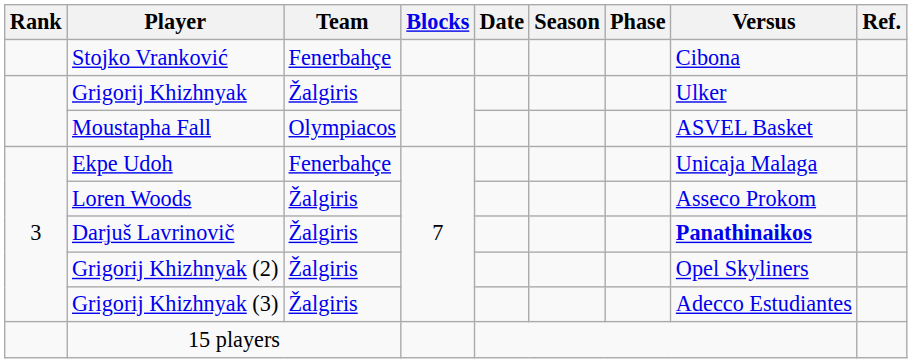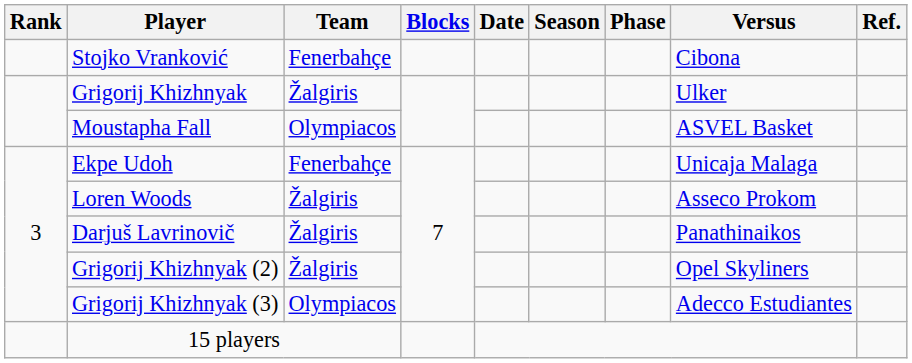Darjuš Lavrinovič | Versus: bold -> normal
Grigorij Khizhnyak (3) | Team: Žalgiris -> Olympiacos
